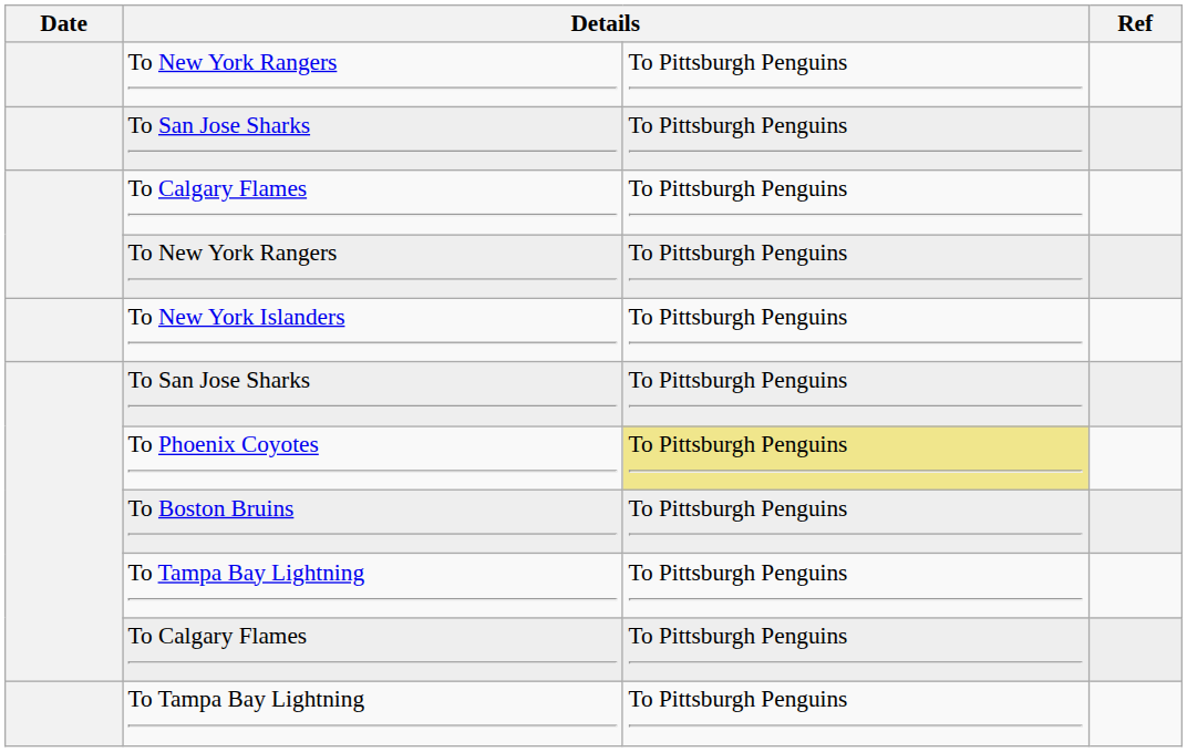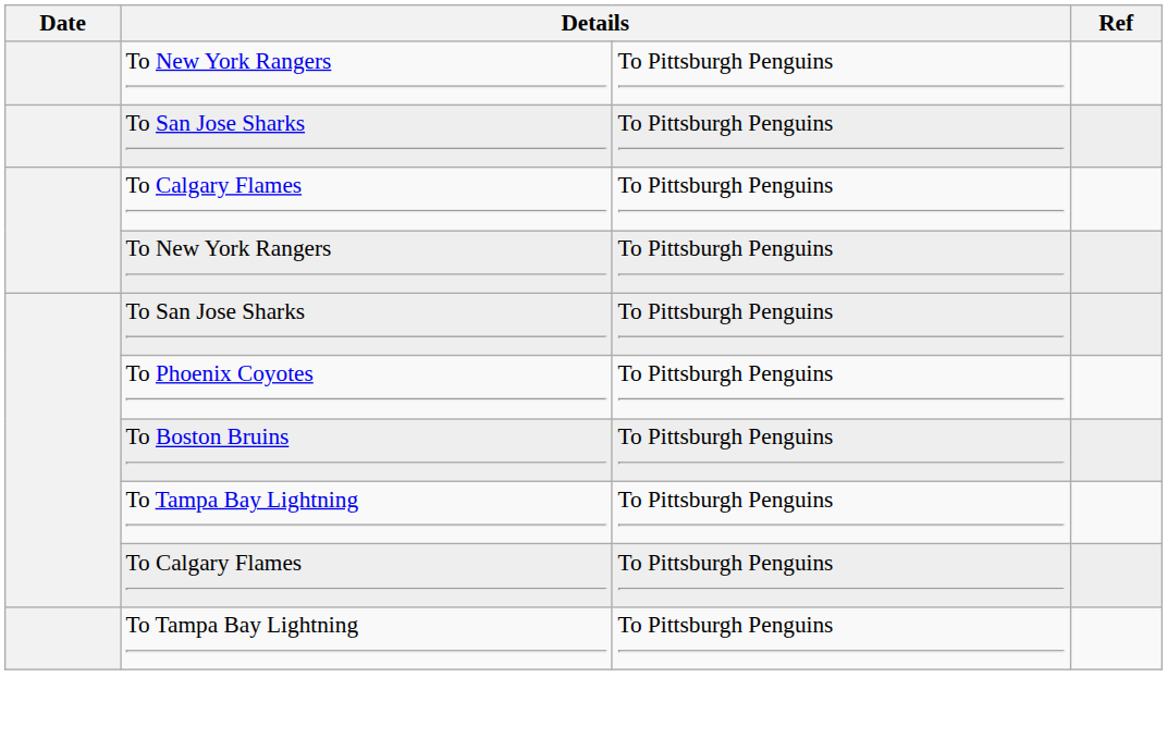- row: To New York Islanders | To Pittsburgh Penguins
To Phoenix Coyotes | column 3: khaki background -> no background
